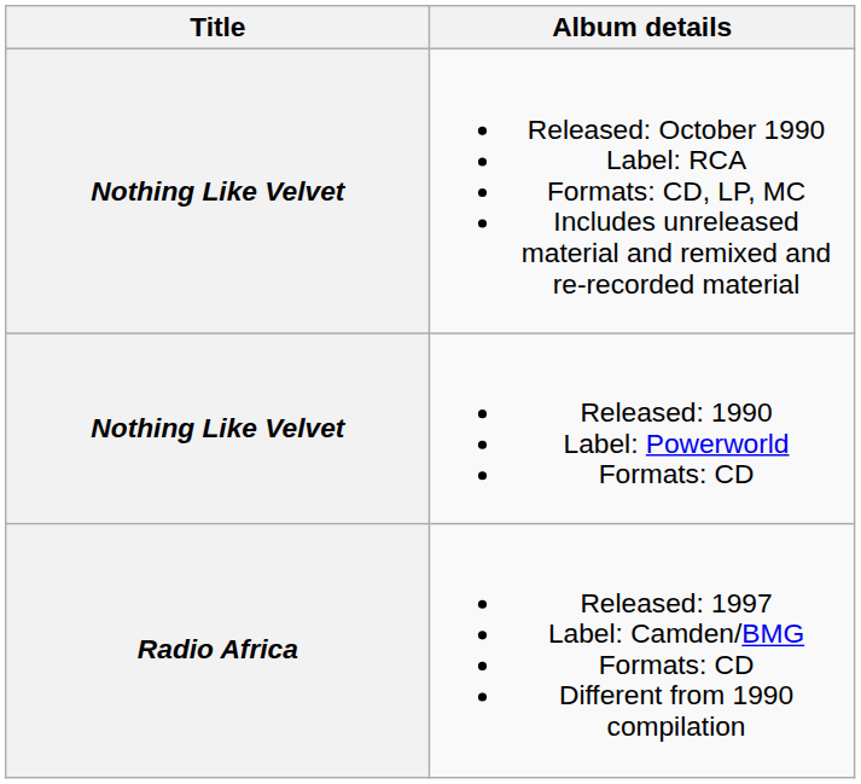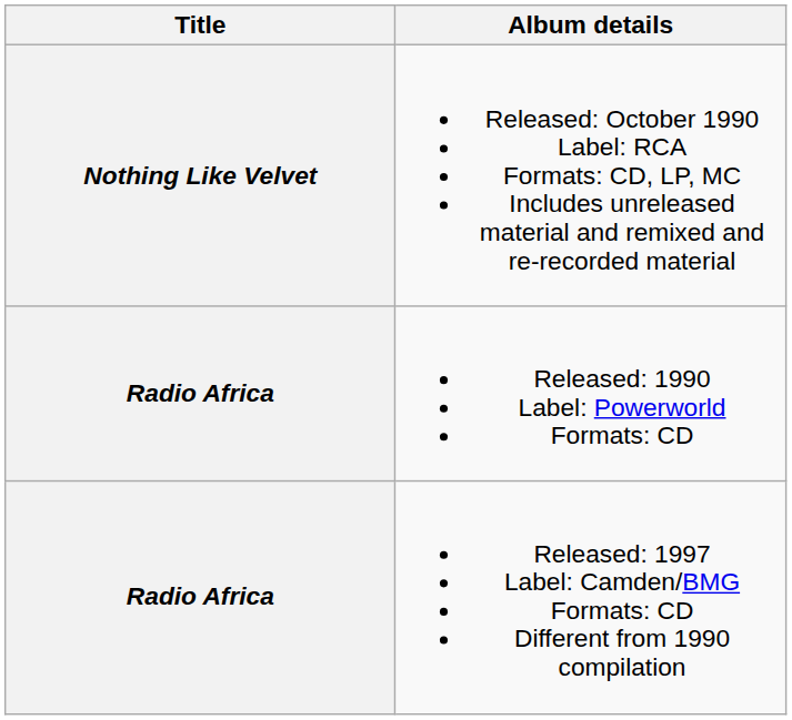Released: 1990 Label: Powerworld Formats: CD | Title: Nothing Like Velvet -> Radio Africa
